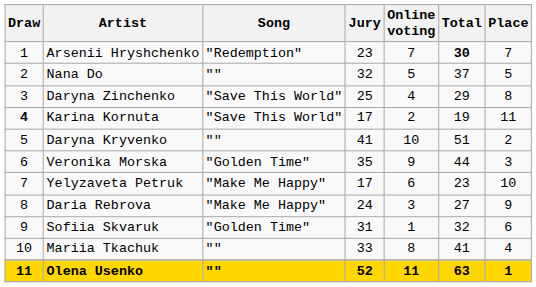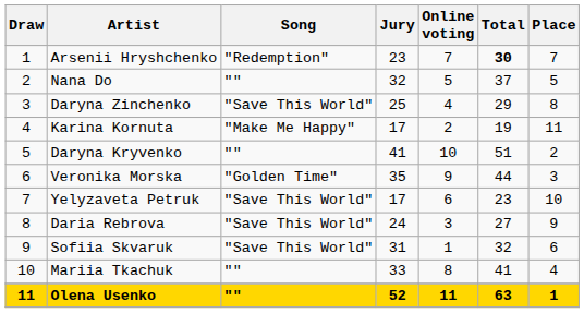Karina Kornuta | Draw: bold -> normal
Karina Kornuta | Song: "Save This World" -> "Make Me Happy"
Yelyzaveta Petruk | Song: "Make Me Happy" -> "Save This World"
Daria Rebrova | Song: "Make Me Happy" -> "Save This World"
Sofiia Skvaruk | Song: "Golden Time" -> "Save This World"
